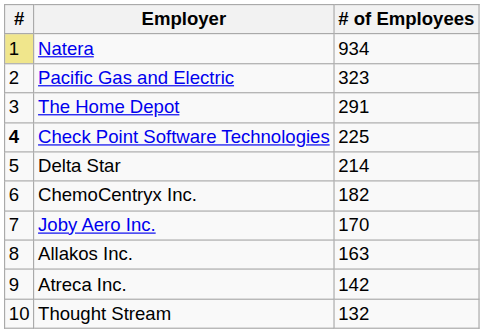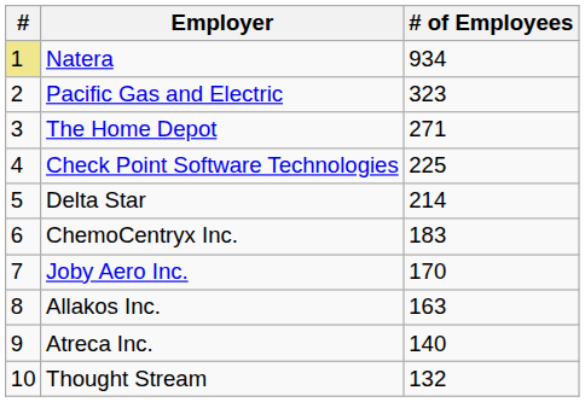The Home Depot | # of Employees: 291 -> 271
Check Point Software Technologies | #: bold -> normal
ChemoCentryx Inc. | # of Employees: 182 -> 183
Atreca Inc. | # of Employees: 142 -> 140
